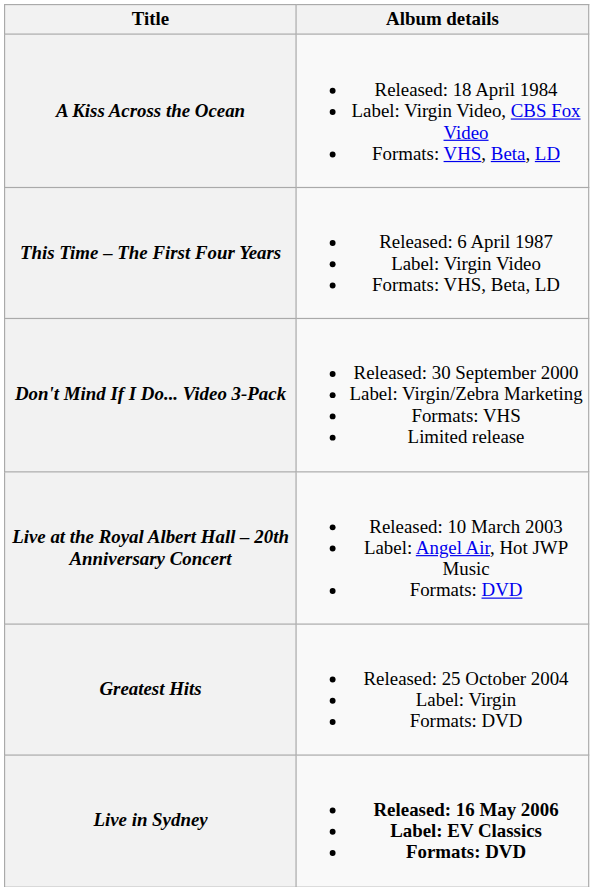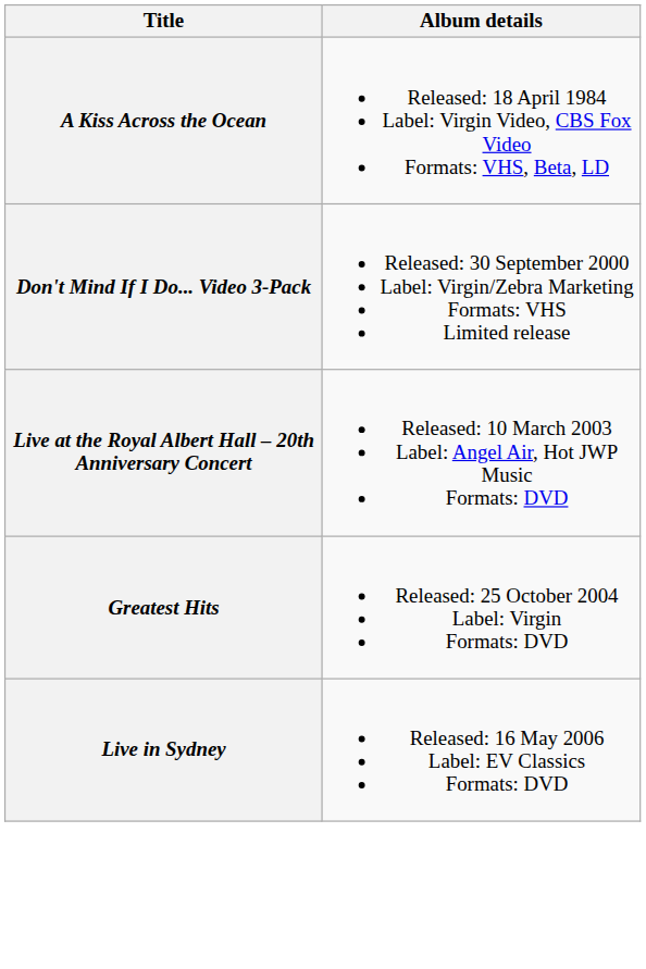- row: This Time – The First Four Years | Released: 6 April 1987 Label: Virgin Video Formats: VHS, Beta, LD
Live in Sydney | Album details: bold -> normal
